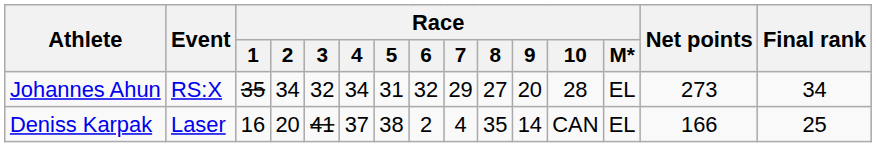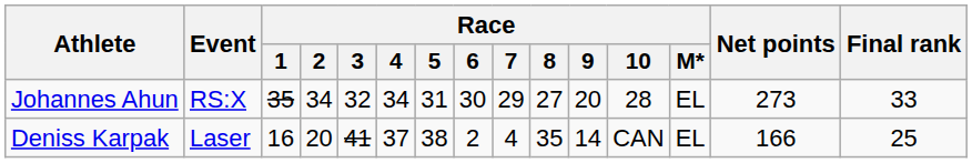Johannes Ahun | Race / 6: 32 -> 30
Johannes Ahun | Final rank: 34 -> 33
